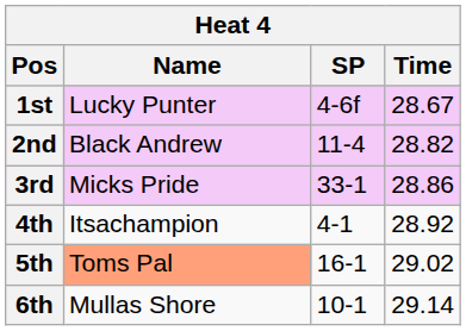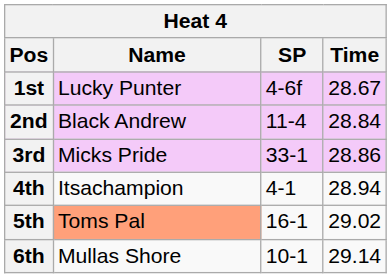2nd | Time: 28.82 -> 28.84
4th | Time: 28.92 -> 28.94
